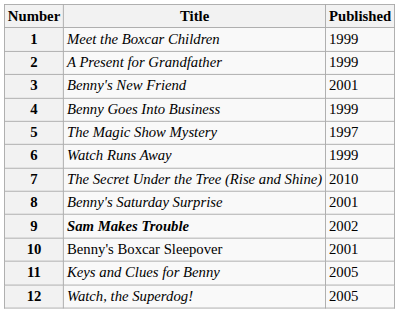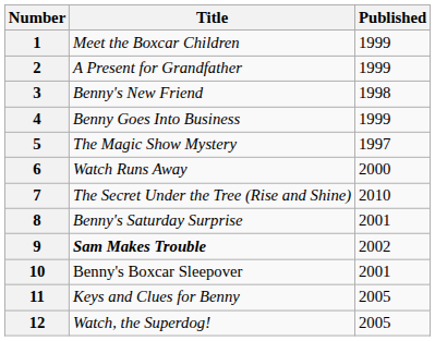3 | Published: 2001 -> 1998
6 | Published: 1999 -> 2000
